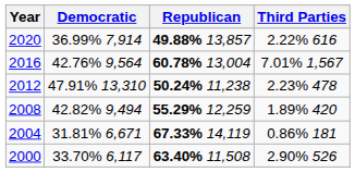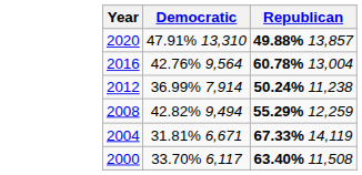- column: Third Parties | 2.22% 616 | 7.01% 1,567 | 2.23% 478 | 1.89% 420 | 0.86% 181 | 2.90% 526
2020 | Democratic: 36.99% 7,914 -> 47.91% 13,310
2012 | Democratic: 47.91% 13,310 -> 36.99% 7,914
